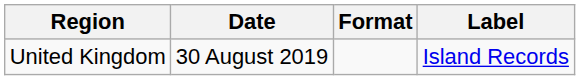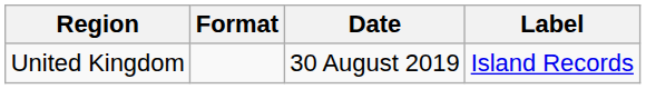columns swapped: Date <-> Format
